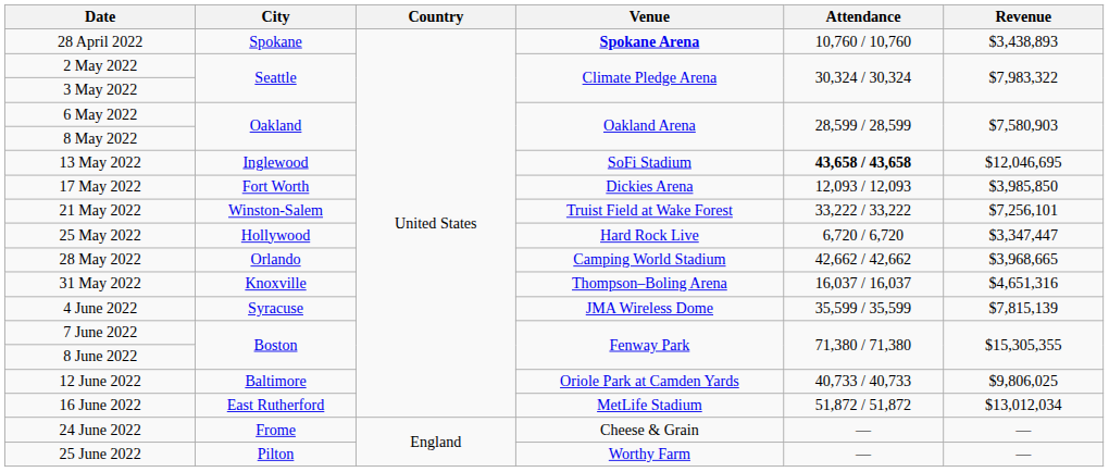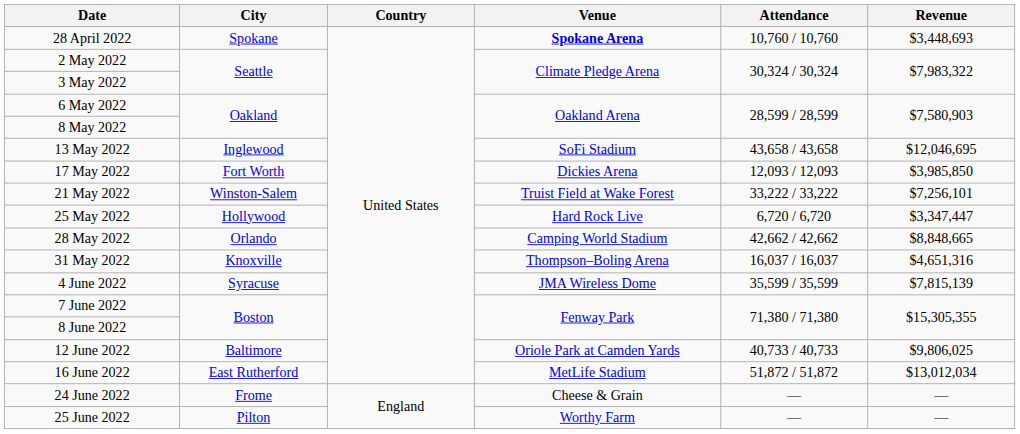28 April 2022 | Revenue: $3,438,893 -> $3,448,693
13 May 2022 | Attendance: bold -> normal
28 May 2022 | Revenue: $3,968,665 -> $8,848,665
